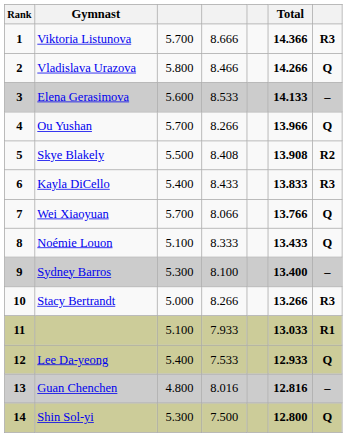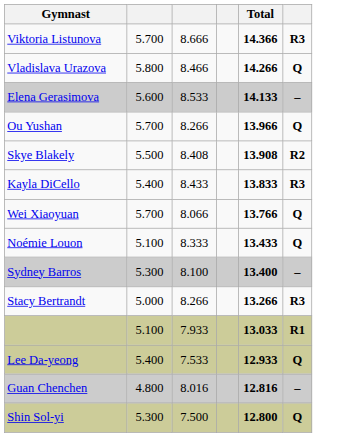- column: Rank | 1 | 2 | 3 | 4 | 5 | 6 | 7 | 8 | 9 | 10 | 11 | 12 | 13 | 14
